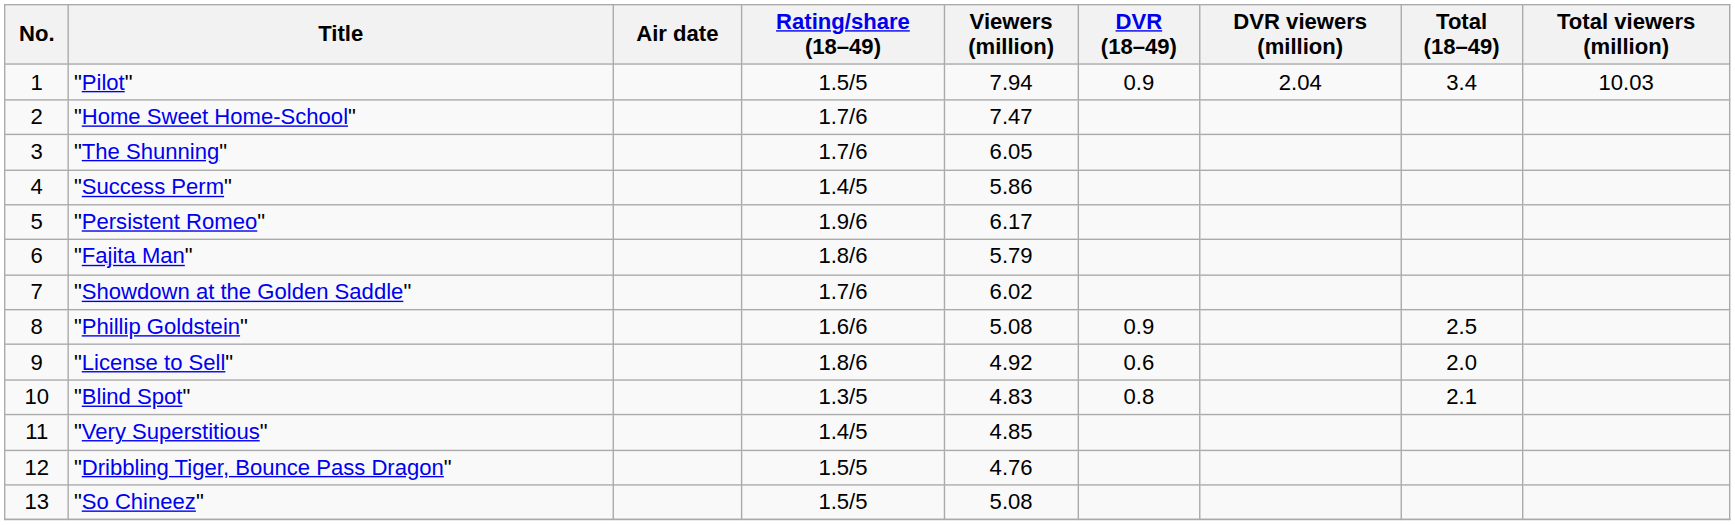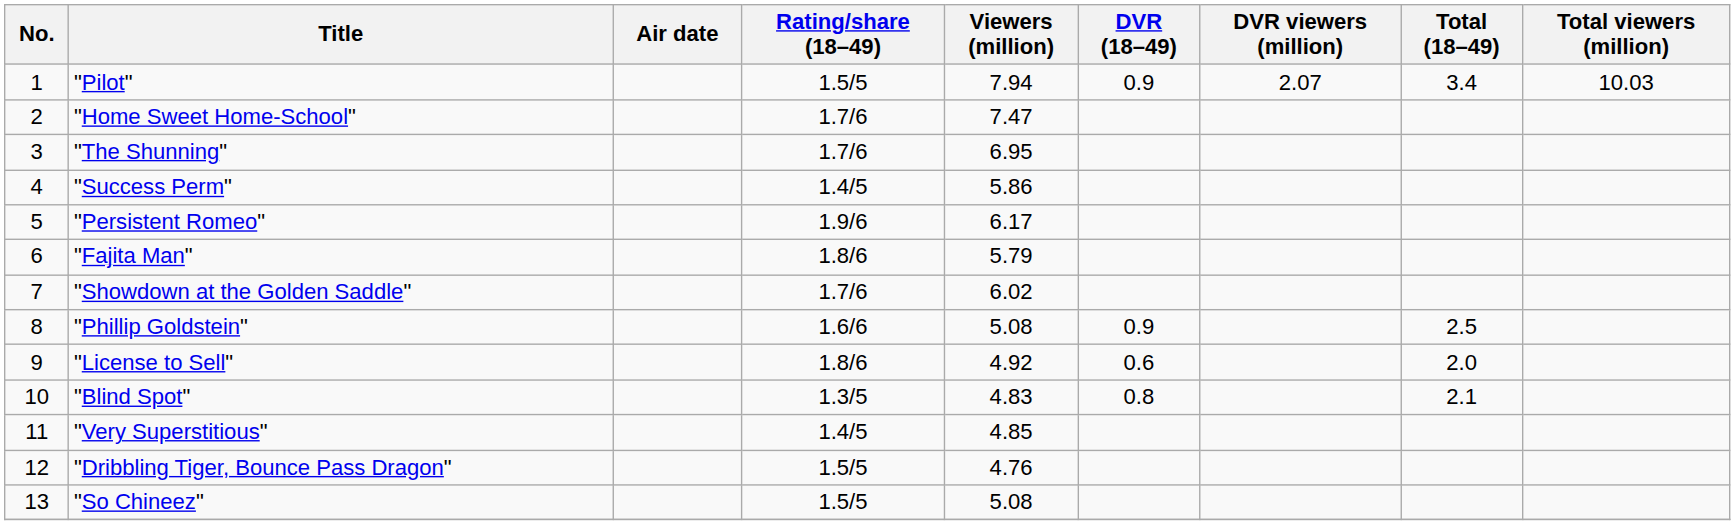"Pilot" | DVR viewers (million): 2.04 -> 2.07
"The Shunning" | Viewers (million): 6.05 -> 6.95
